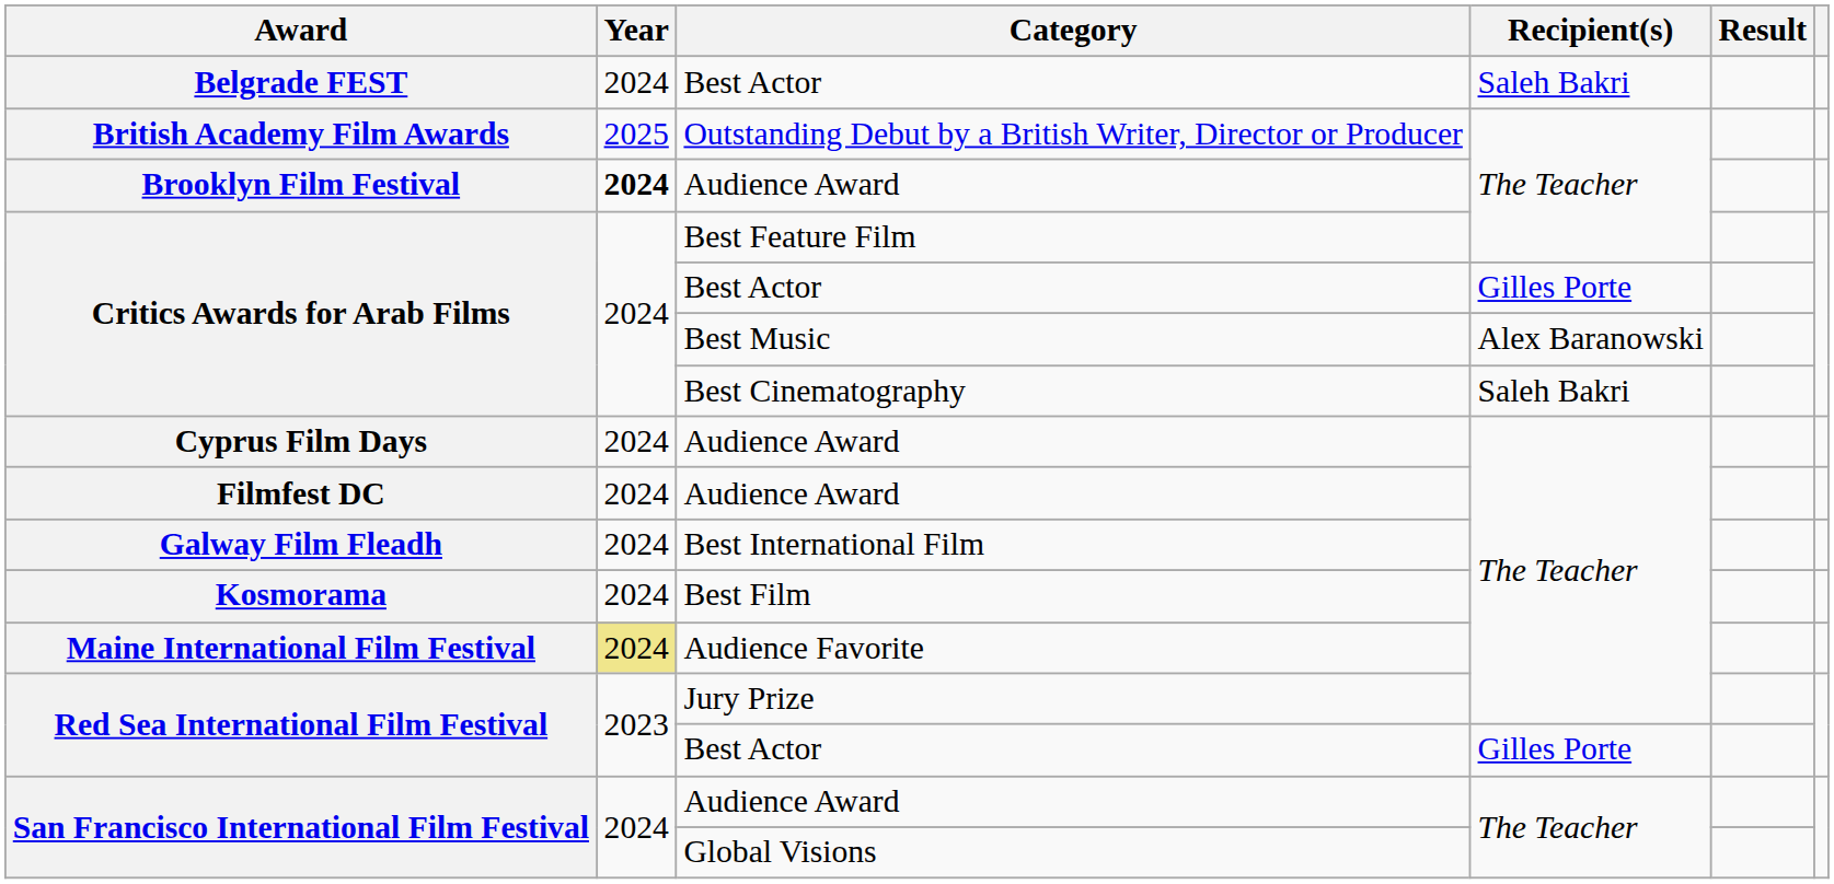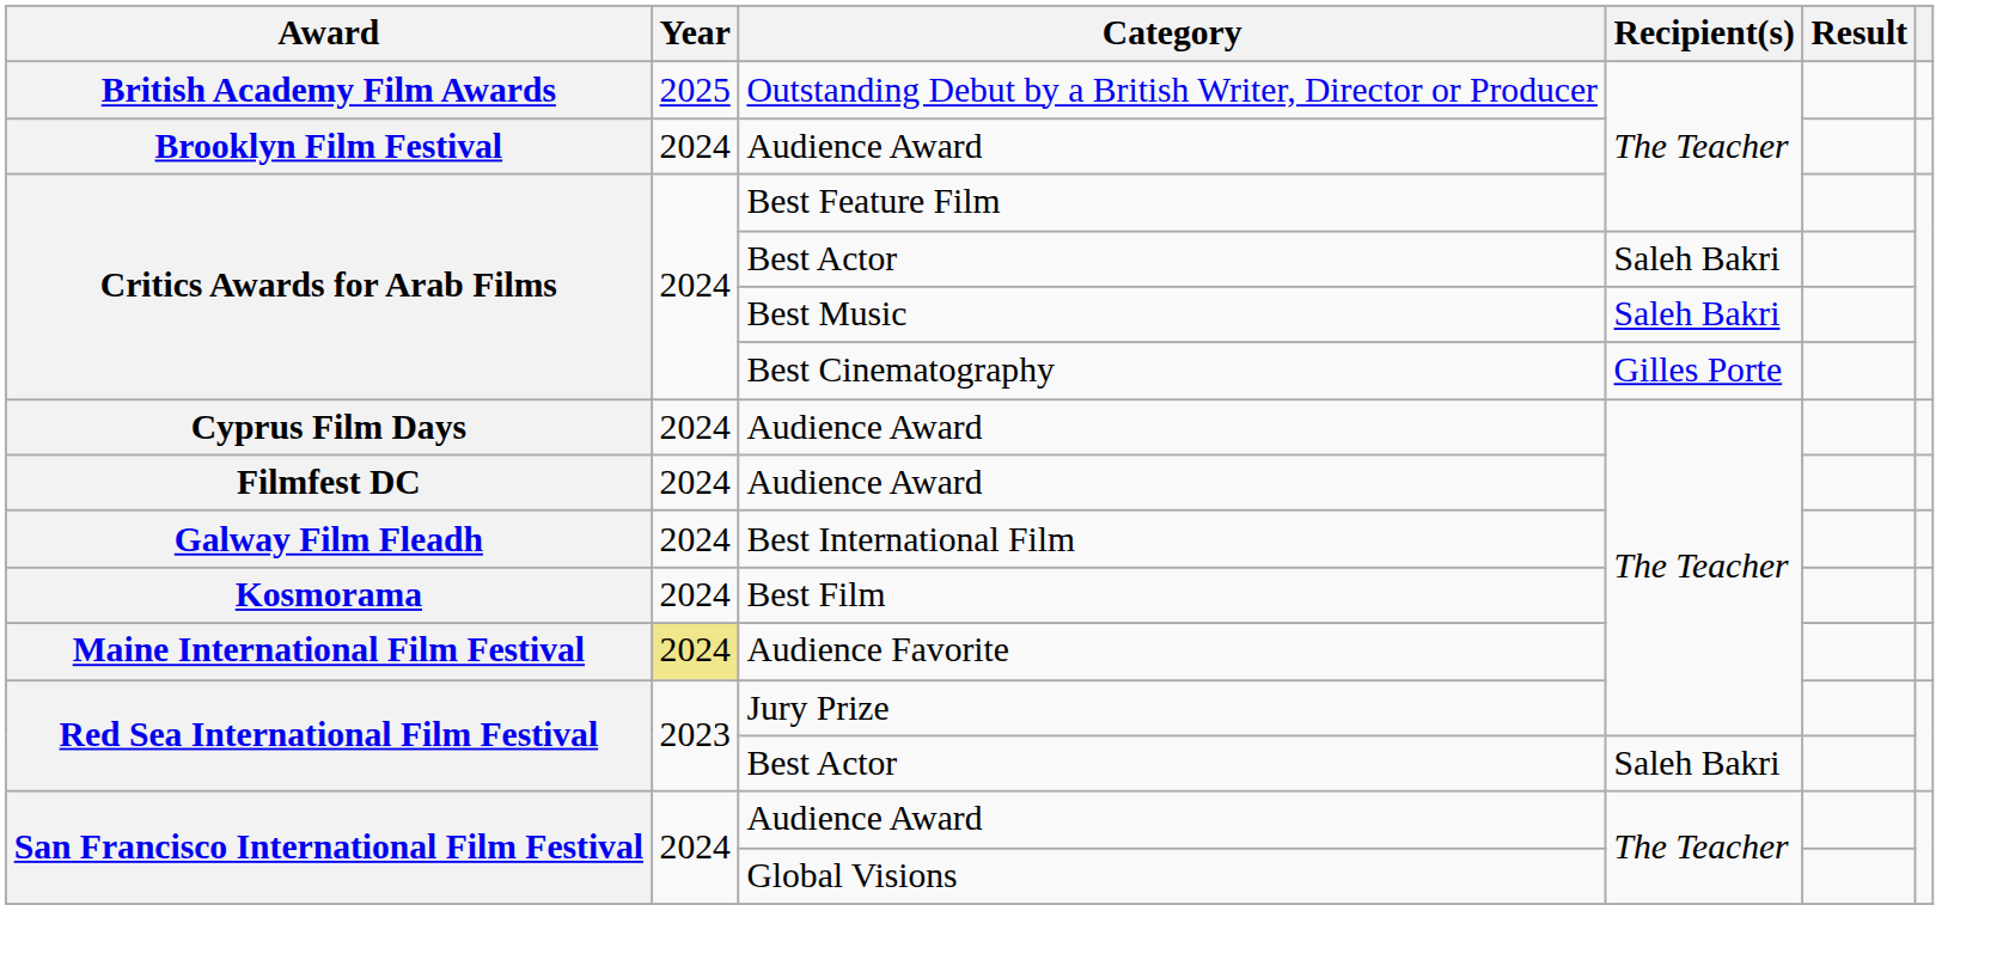- row: Belgrade FEST | 2024 | Best Actor | Saleh Bakri
Brooklyn Film Festival | Year: bold -> normal
Critics Awards for Arab Films / Best Actor | Recipient(s): Gilles Porte -> Saleh Bakri
Critics Awards for Arab Films / Best Music | Recipient(s): Alex Baranowski -> Saleh Bakri
Critics Awards for Arab Films / Best Cinematography | Recipient(s): Saleh Bakri -> Gilles Porte
Red Sea International Film Festival / Best Actor | Recipient(s): Gilles Porte -> Saleh Bakri
